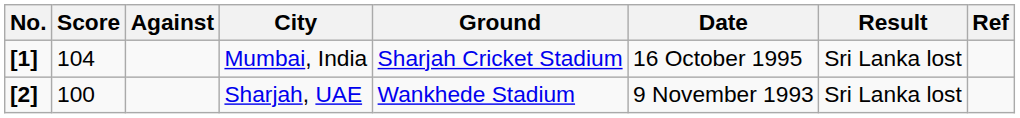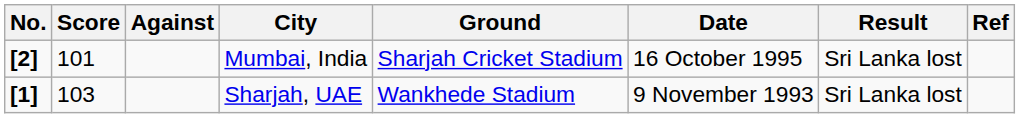Mumbai, India | No.: [1] -> [2]
Mumbai, India | Score: 104 -> 101
Sharjah, UAE | No.: [2] -> [1]
Sharjah, UAE | Score: 100 -> 103
